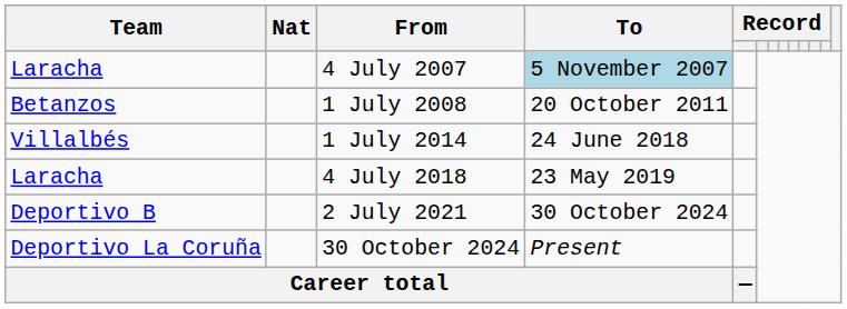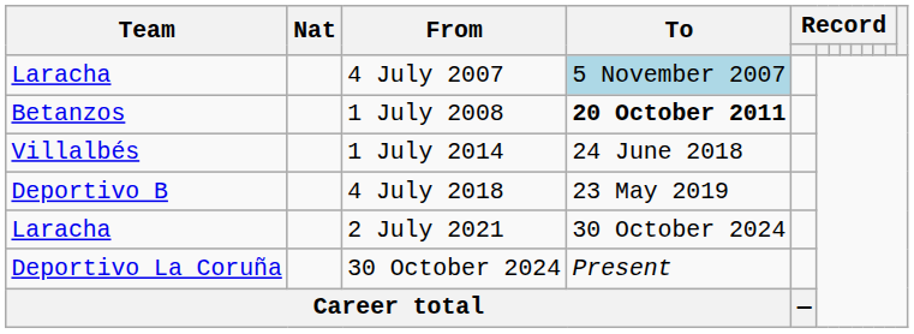1 July 2008 | To: normal -> bold
4 July 2018 | Team: Laracha -> Deportivo B
2 July 2021 | Team: Deportivo B -> Laracha
